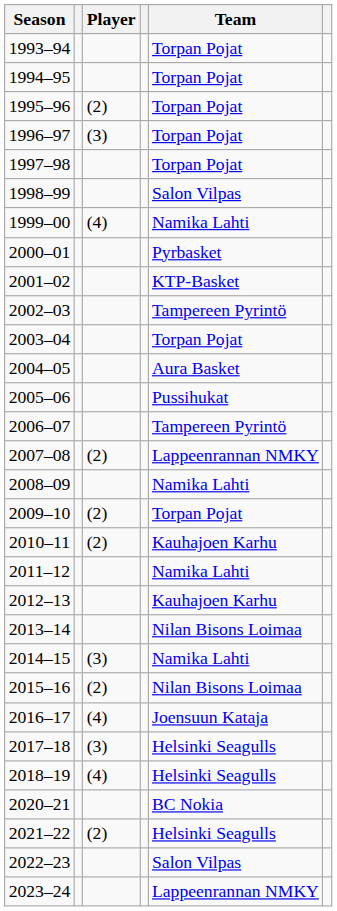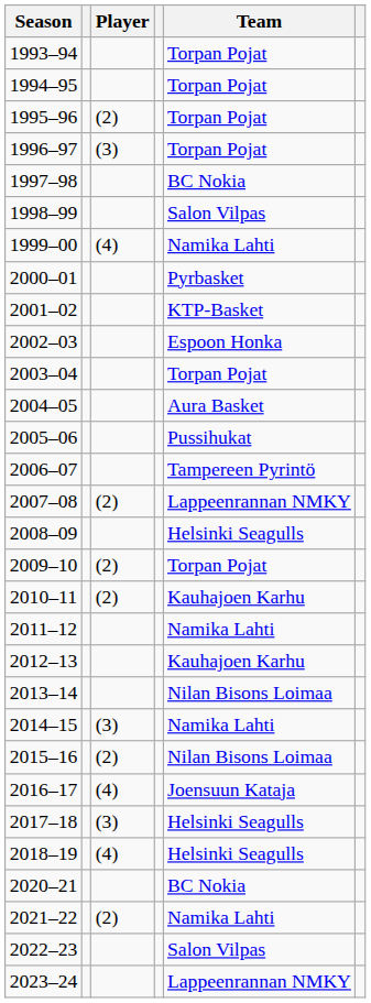1997–98 | Team: Torpan Pojat -> BC Nokia
2002–03 | Team: Tampereen Pyrintö -> Espoon Honka
2008–09 | Team: Namika Lahti -> Helsinki Seagulls
2021–22 | Team: Helsinki Seagulls -> Namika Lahti
